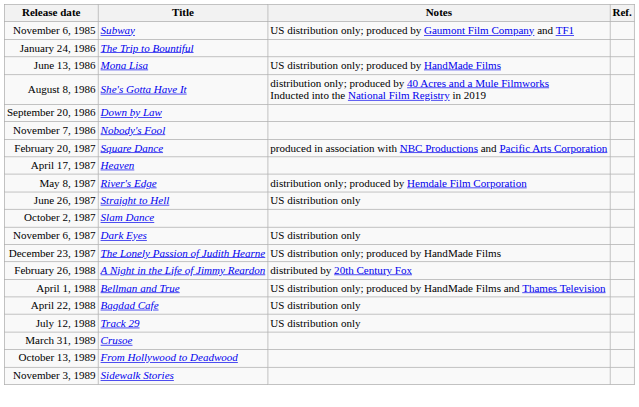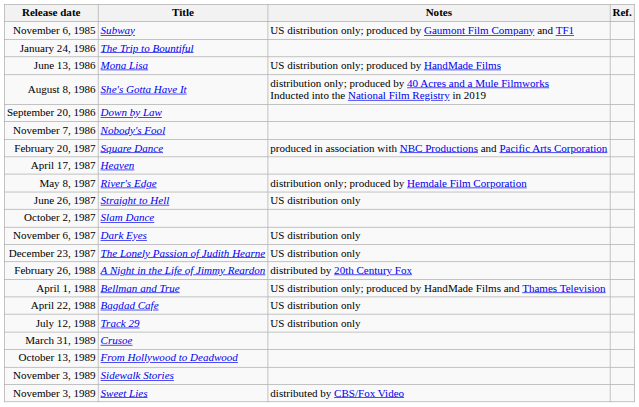The Lonely Passion of Judith Hearne | Notes: US distribution only; produced by HandMade Films -> US distribution only
+ row: November 3, 1989 | Sweet Lies | distributed by CBS/Fox Video
